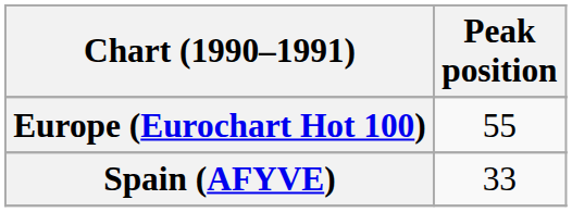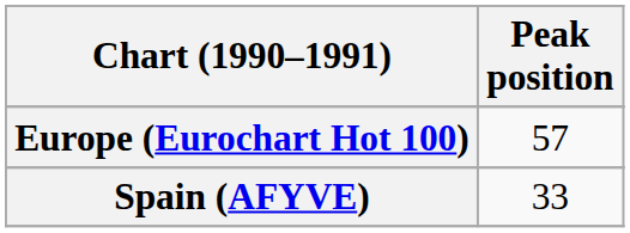Europe (Eurochart Hot 100) | Peak position: 55 -> 57
